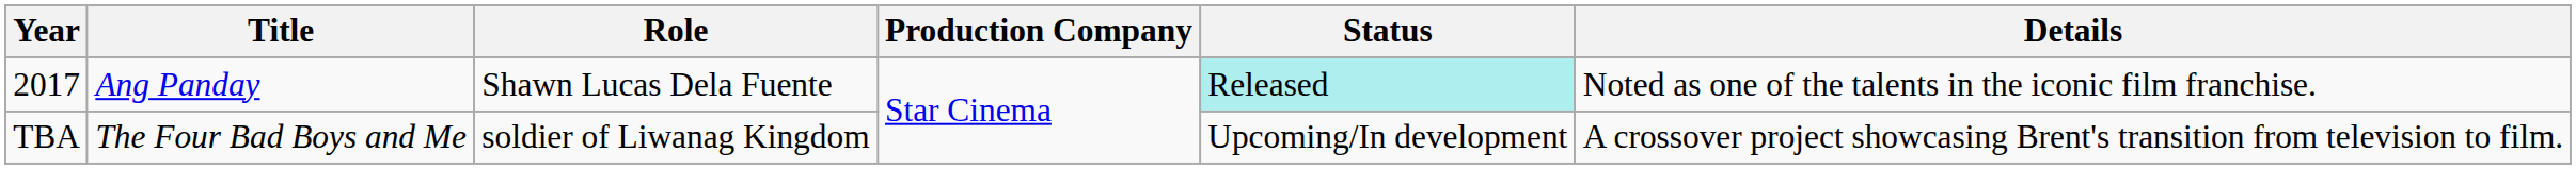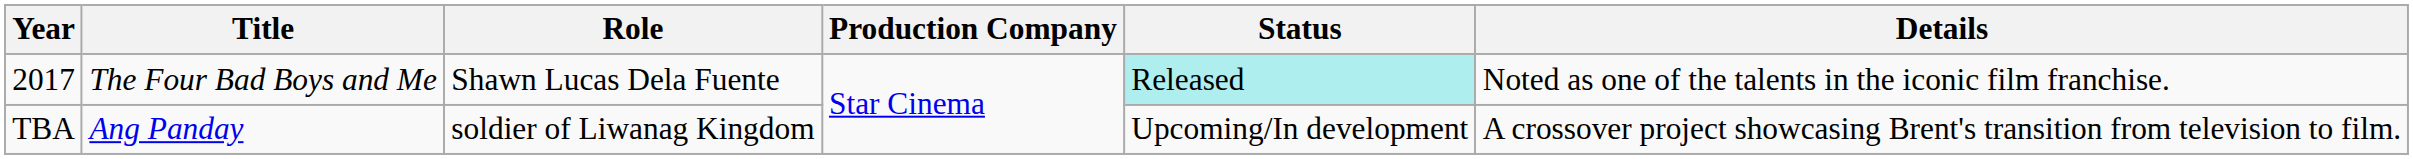2017 | Title: Ang Panday -> The Four Bad Boys and Me
TBA | Title: The Four Bad Boys and Me -> Ang Panday
